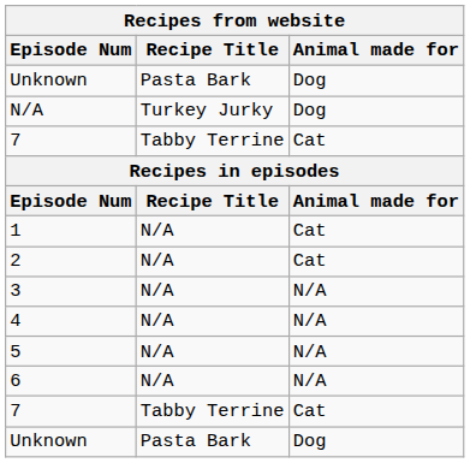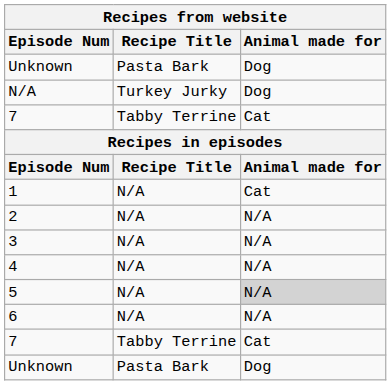2 | Animal made for: Cat -> N/A
5 | Animal made for: no background -> lightgrey background
